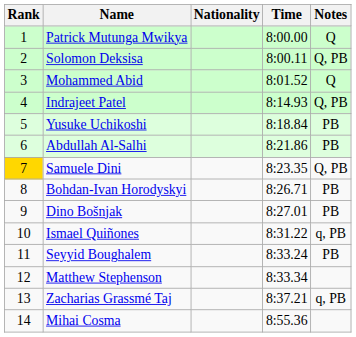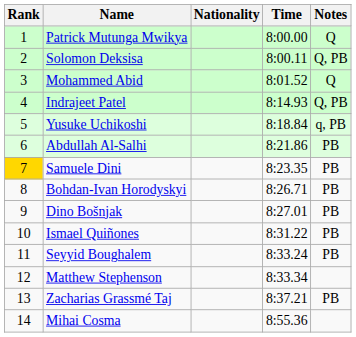Yusuke Uchikoshi | Notes: PB -> q, PB
Samuele Dini | Notes: Q, PB -> PB
Ismael Quiñones | Notes: q, PB -> PB
Zacharias Grassmé Taj | Notes: q, PB -> PB
